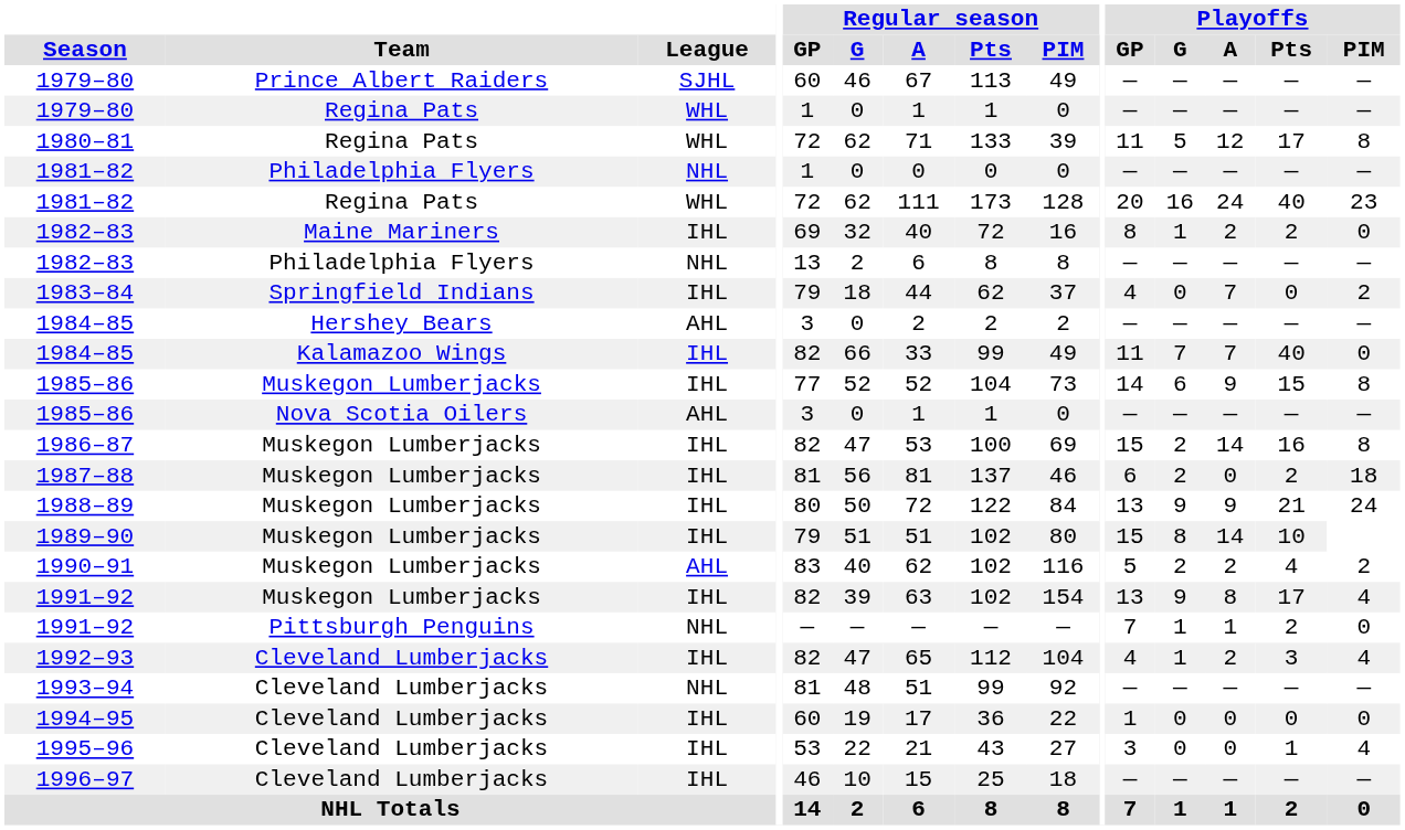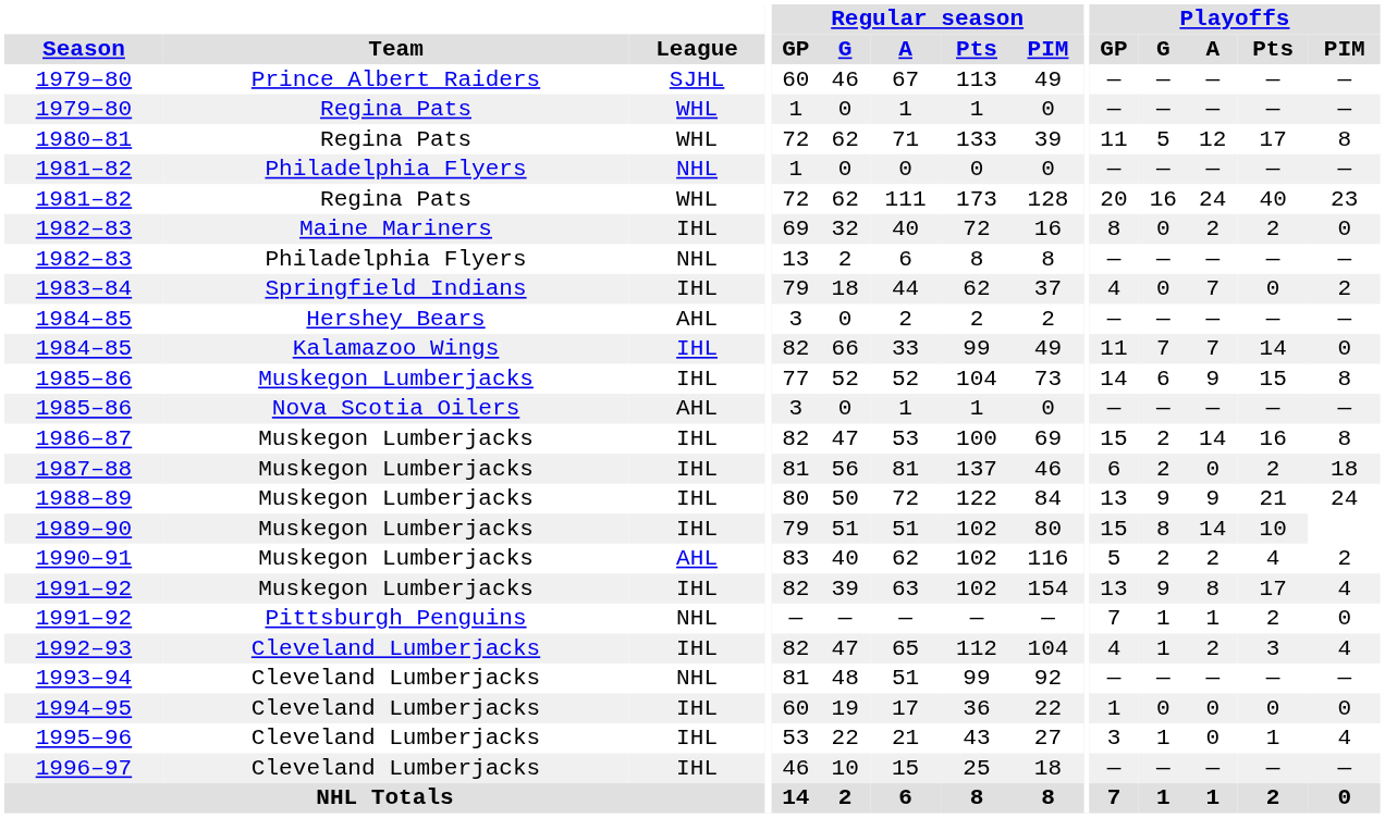1982–83 / Maine Mariners | Playoffs / G: 1 -> 0
1984–85 / Kalamazoo Wings | Playoffs / Pts: 40 -> 14
1995–96 | Playoffs / G: 0 -> 1
